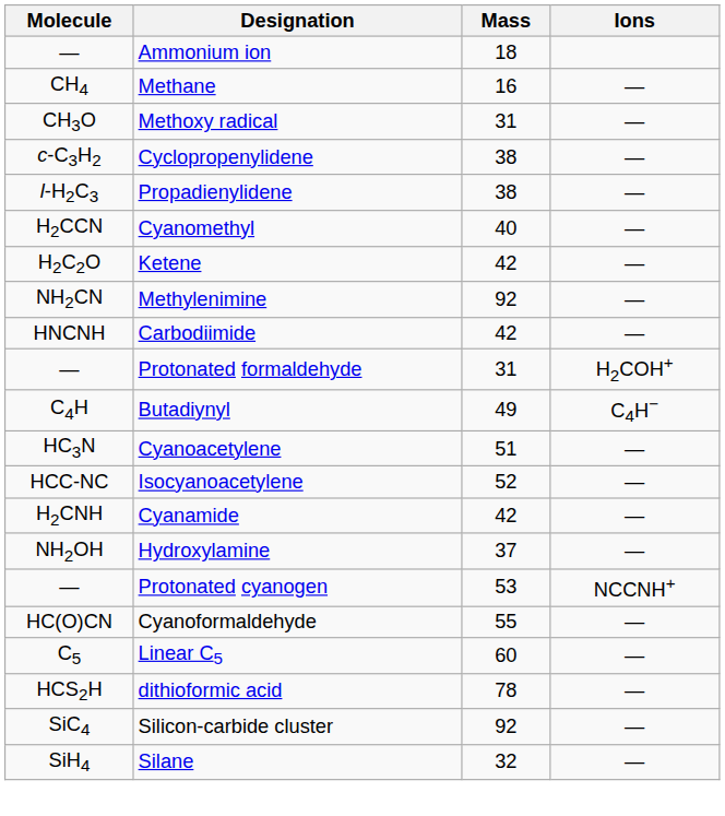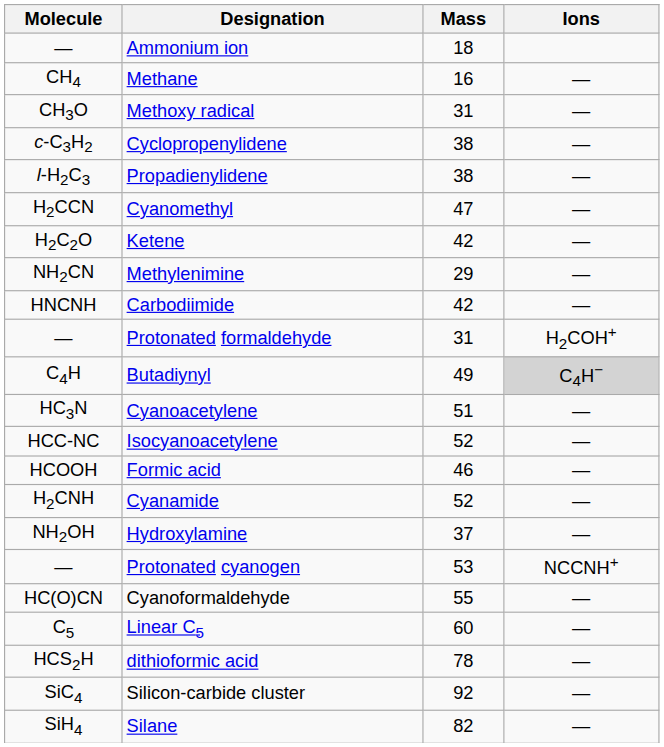Cyanomethyl | Mass: 40 -> 47
Methylenimine | Mass: 92 -> 29
Butadiynyl | Ions: no background -> lightgrey background
+ row: HCOOH | Formic acid | 46 | —
Cyanamide | Mass: 42 -> 52
Silane | Mass: 32 -> 82
